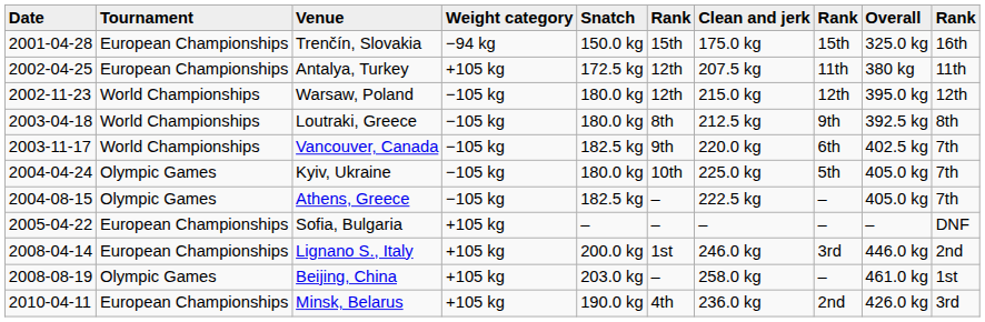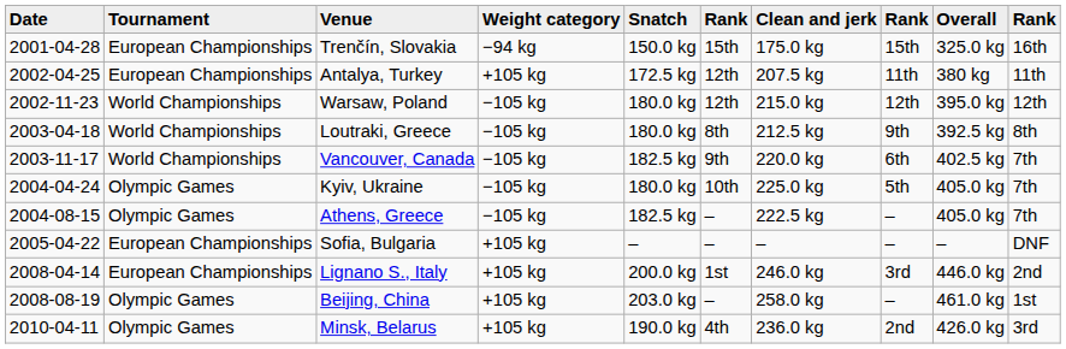Minsk, Belarus | Tournament: European Championships -> Olympic Games
